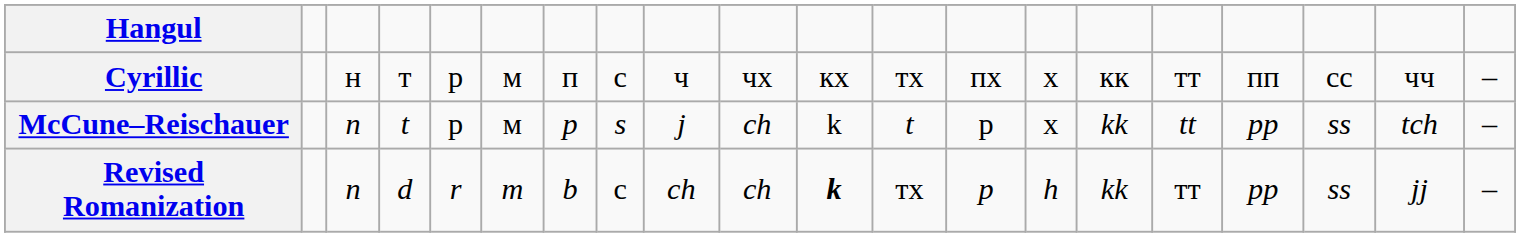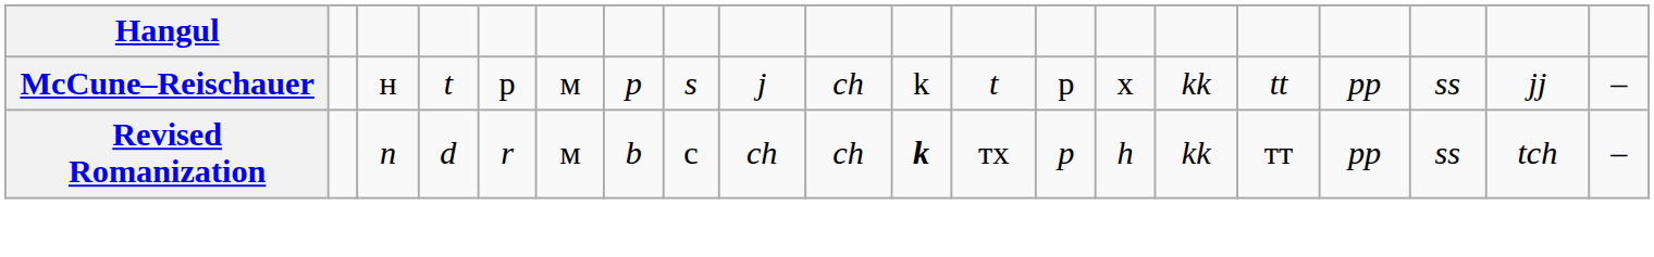- row: Cyrillic | н | т | р | м | п | с | ч | чх | кх | тх | пх | х | кк | тт | пп | сс | чч | –
McCune–Reischauer | column 3: n -> н
McCune–Reischauer | column 19: tch -> jj
Revised Romanization | column 6: m -> м
Revised Romanization | column 19: jj -> tch
